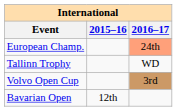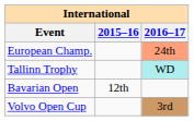Tallinn Trophy | 2016–17: no background -> paleturquoise background
rows swapped: Bavarian Open <-> Volvo Open Cup
